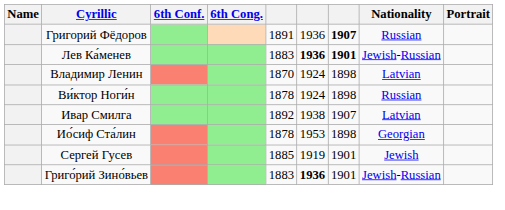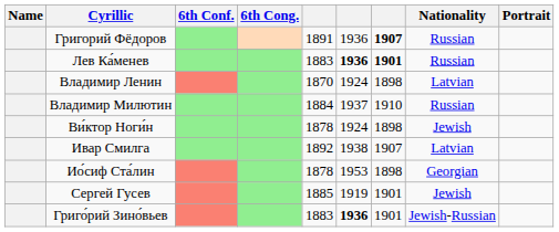Лев Ка́менев | Nationality: Jewish-Russian -> Russian
+ row: Владимир Милютин | 1884 | 1937 | 1910 | Russian
Ви́ктор Ноги́н | Nationality: Russian -> Jewish
